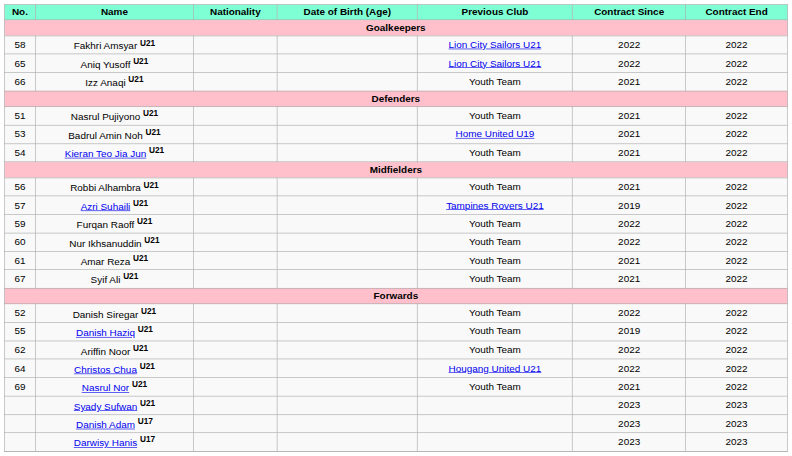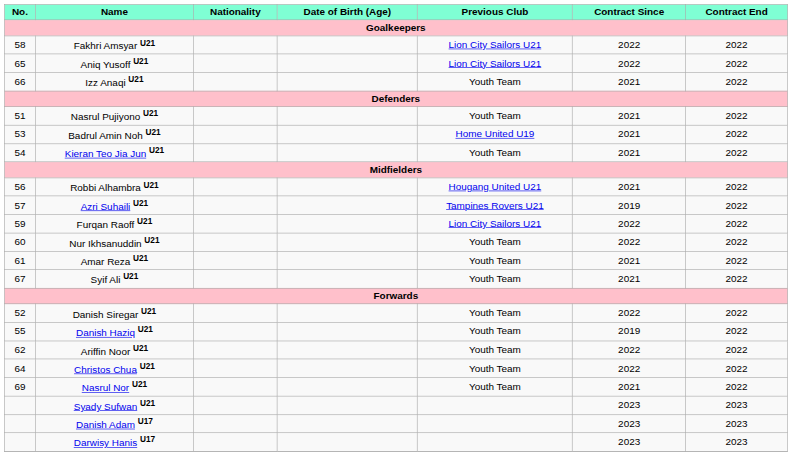Robbi Alhambra U21 | Previous Club: Youth Team -> Hougang United U21
Furqan Raoff U21 | Previous Club: Youth Team -> Lion City Sailors U21
Christos Chua U21 | Previous Club: Hougang United U21 -> Youth Team
